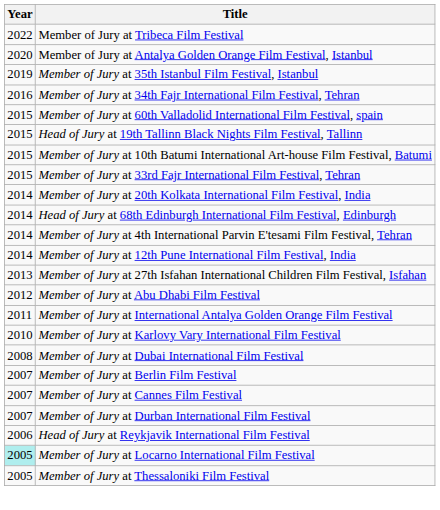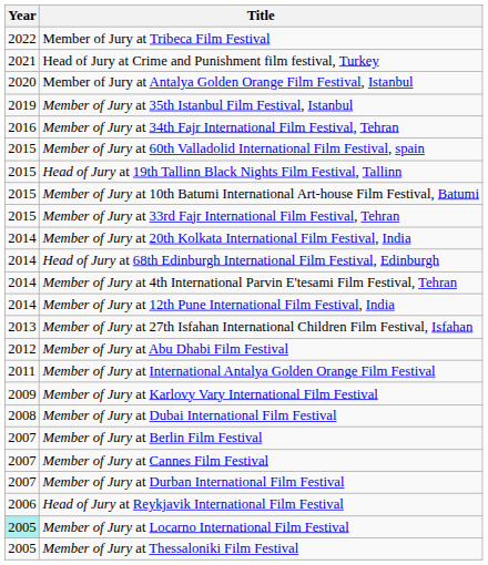+ row: 2021 | Head of Jury at Crime and Punishment film festival, Turkey
Member of Jury at Karlovy Vary International Film Festival | Year: 2010 -> 2009
